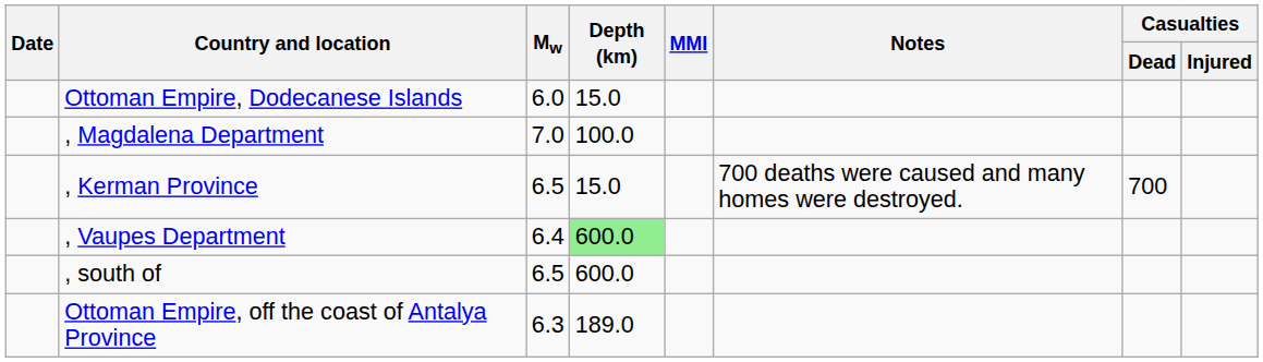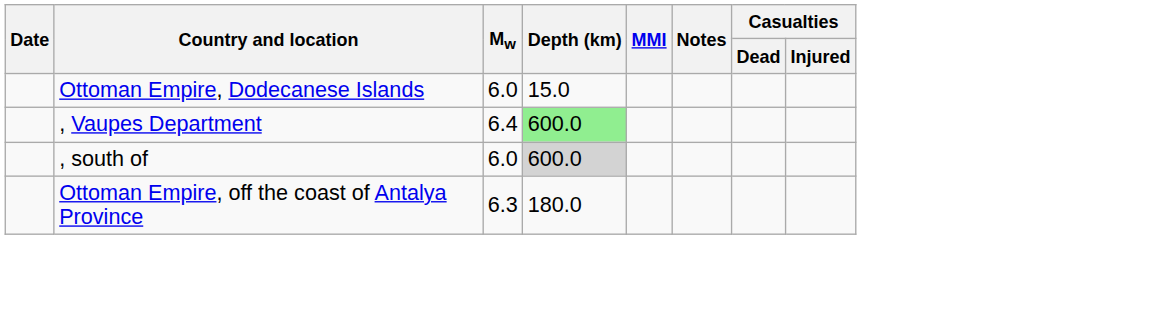- row: , Magdalena Department | 7.0 | 100.0
- row: , Kerman Province | 6.5 | 15.0 | 700 deaths were caused and many homes were destroyed. | 700
, south of | Mw: 6.5 -> 6.0
, south of | Depth (km): no background -> lightgrey background
Ottoman Empire, off the coast of Antalya Province | Depth (km): 189.0 -> 180.0
